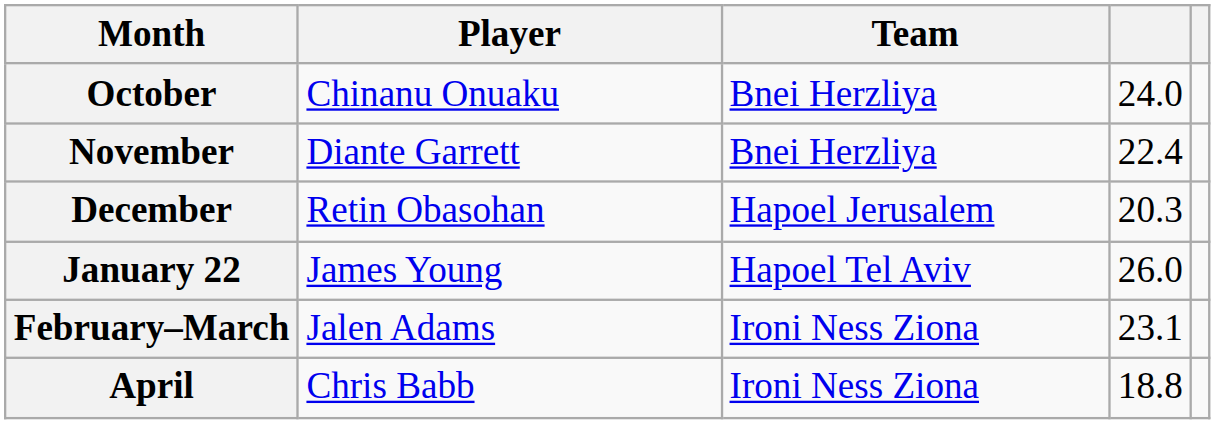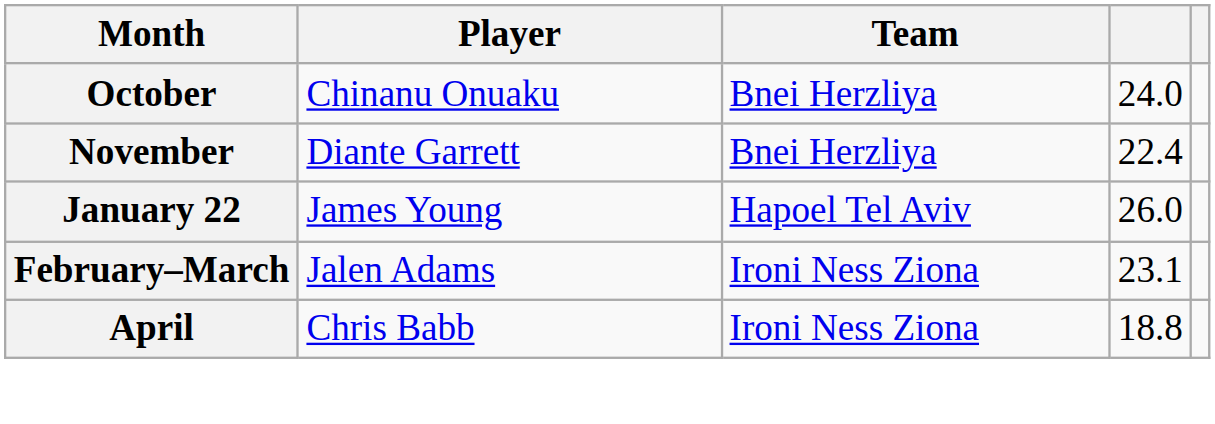- row: December | Retin Obasohan | Hapoel Jerusalem | 20.3
